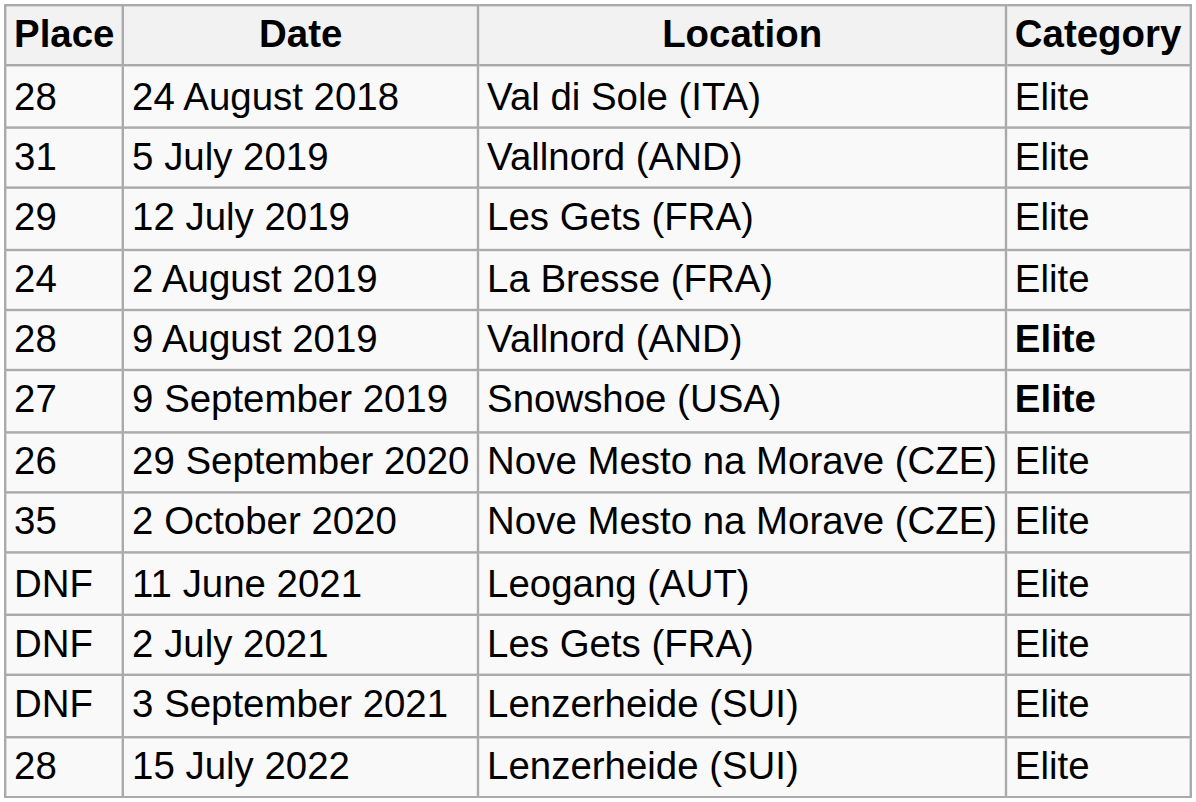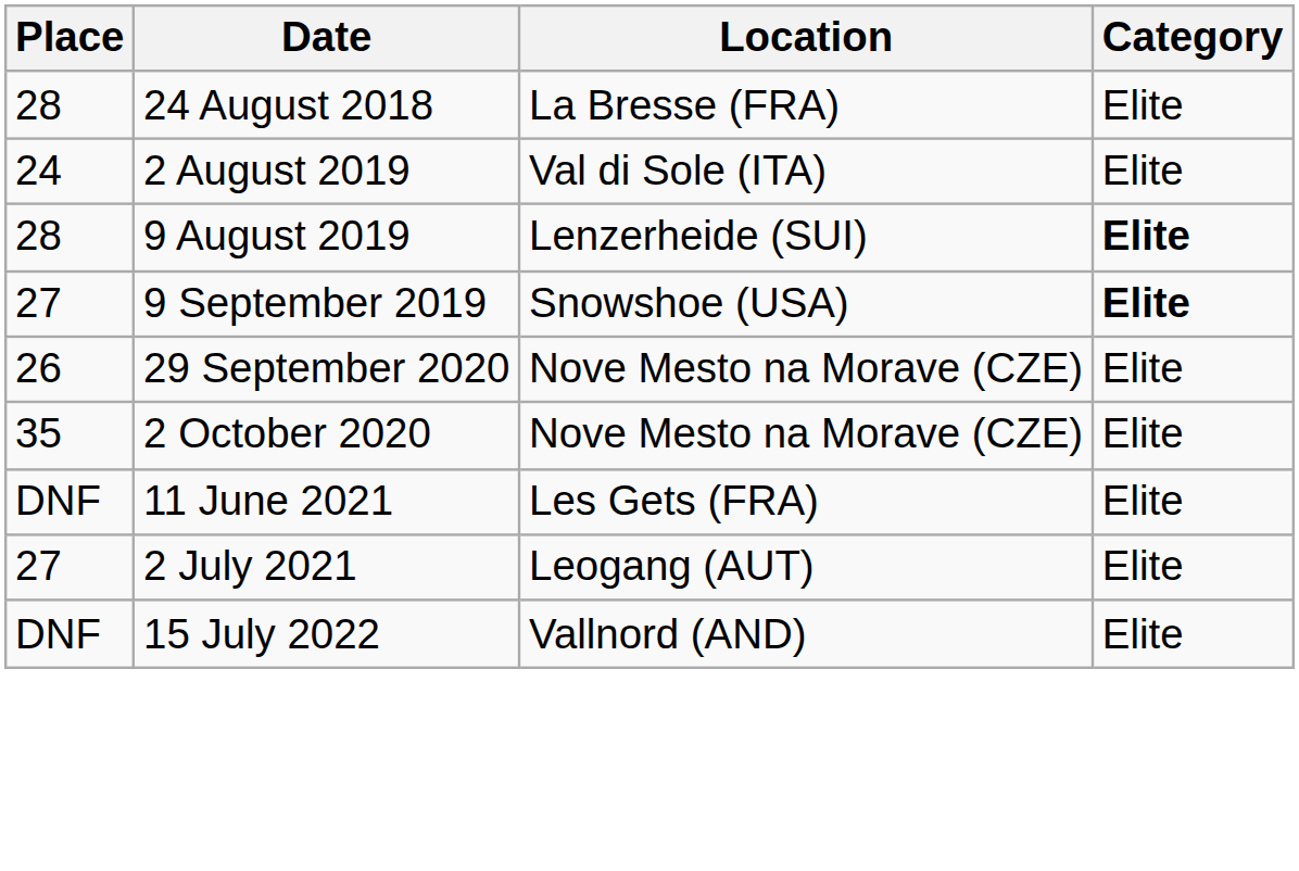24 August 2018 | Location: Val di Sole (ITA) -> La Bresse (FRA)
- row: 31 | 5 July 2019 | Vallnord (AND) | Elite
- row: 29 | 12 July 2019 | Les Gets (FRA) | Elite
2 August 2019 | Location: La Bresse (FRA) -> Val di Sole (ITA)
9 August 2019 | Location: Vallnord (AND) -> Lenzerheide (SUI)
11 June 2021 | Location: Leogang (AUT) -> Les Gets (FRA)
2 July 2021 | Place: DNF -> 27
2 July 2021 | Location: Les Gets (FRA) -> Leogang (AUT)
- row: DNF | 3 September 2021 | Lenzerheide (SUI) | Elite
15 July 2022 | Place: 28 -> DNF
15 July 2022 | Location: Lenzerheide (SUI) -> Vallnord (AND)
